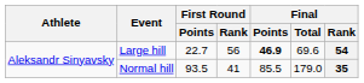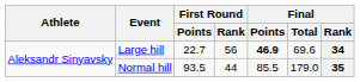Large hill | Final / Rank: 54 -> 34
Normal hill | First Round / Rank: 41 -> 44
